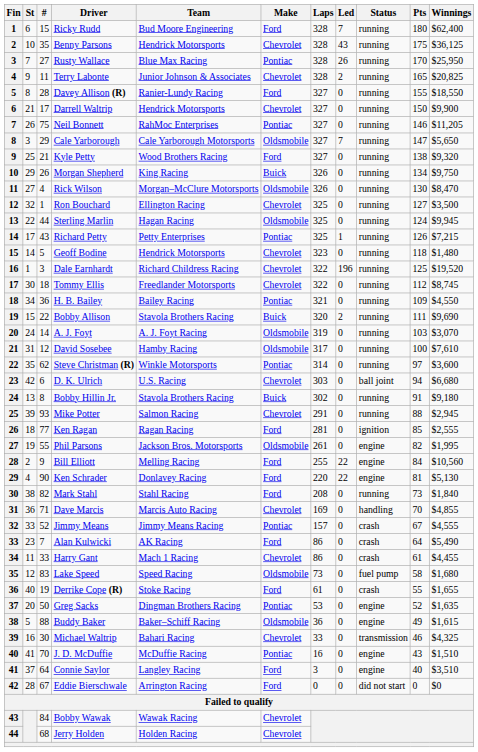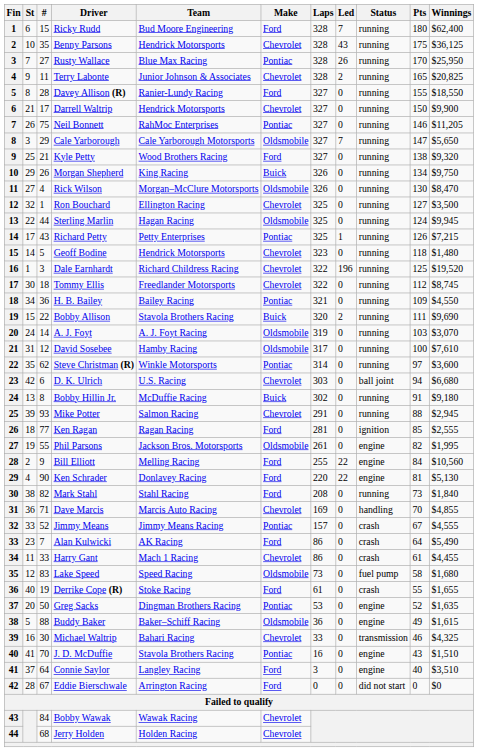Bobby Hillin Jr. | Team: Stavola Brothers Racing -> McDuffie Racing
J. D. McDuffie | Team: McDuffie Racing -> Stavola Brothers Racing
